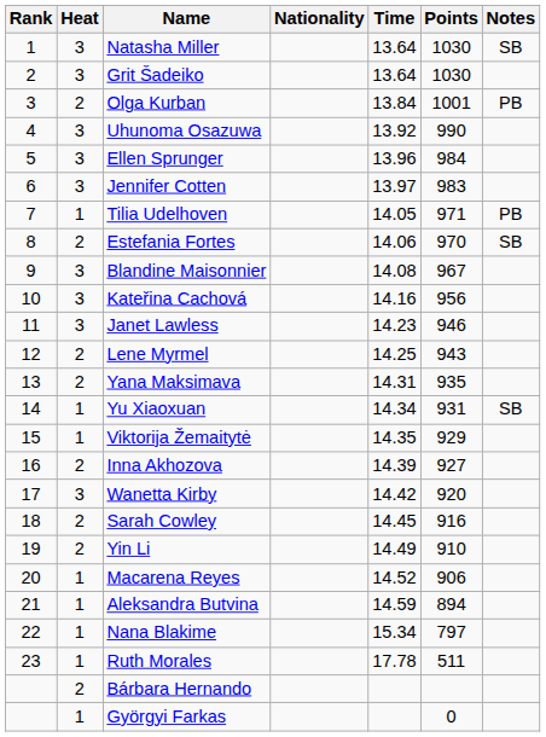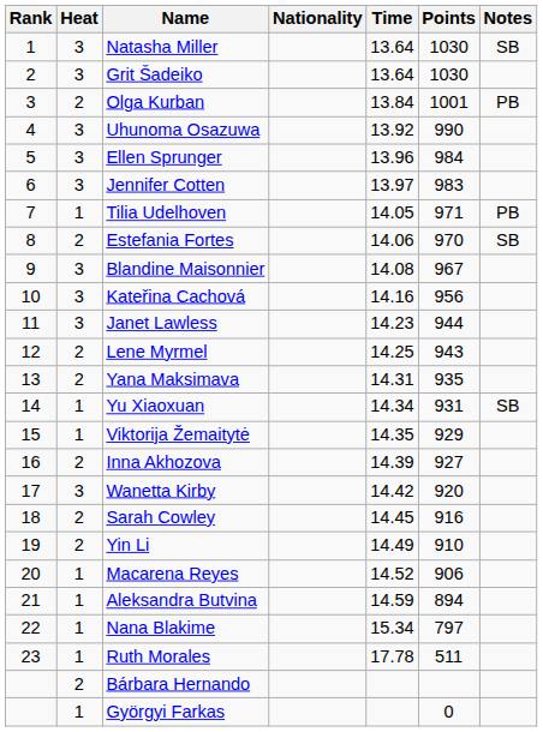Janet Lawless | Points: 946 -> 944
